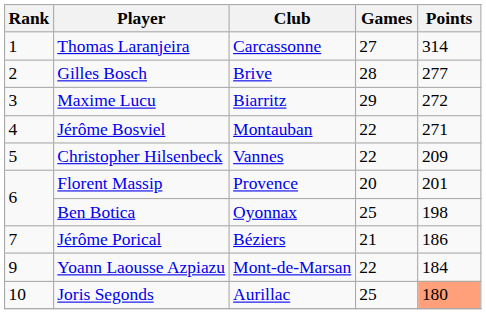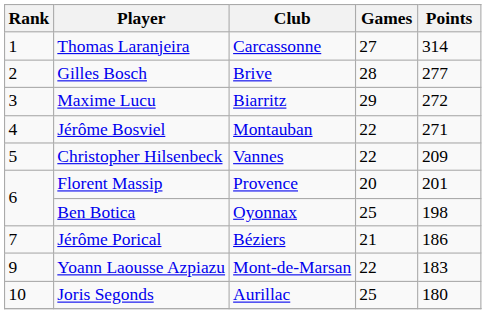Yoann Laousse Azpiazu | Points: 184 -> 183
Joris Segonds | Points: lightsalmon background -> no background
